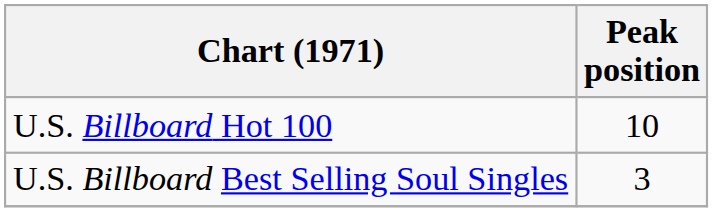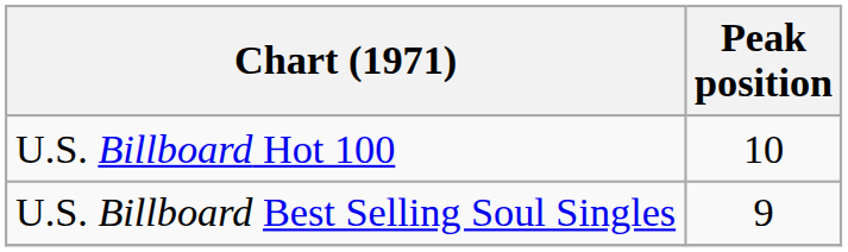U.S. Billboard Best Selling Soul Singles | Peak position: 3 -> 9
